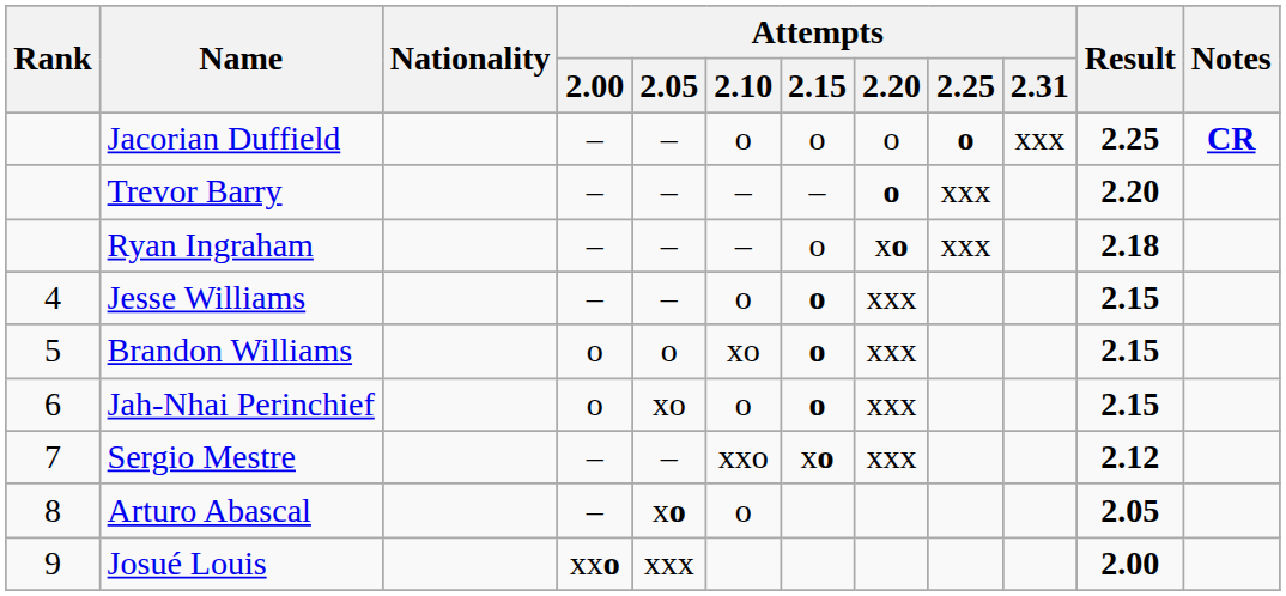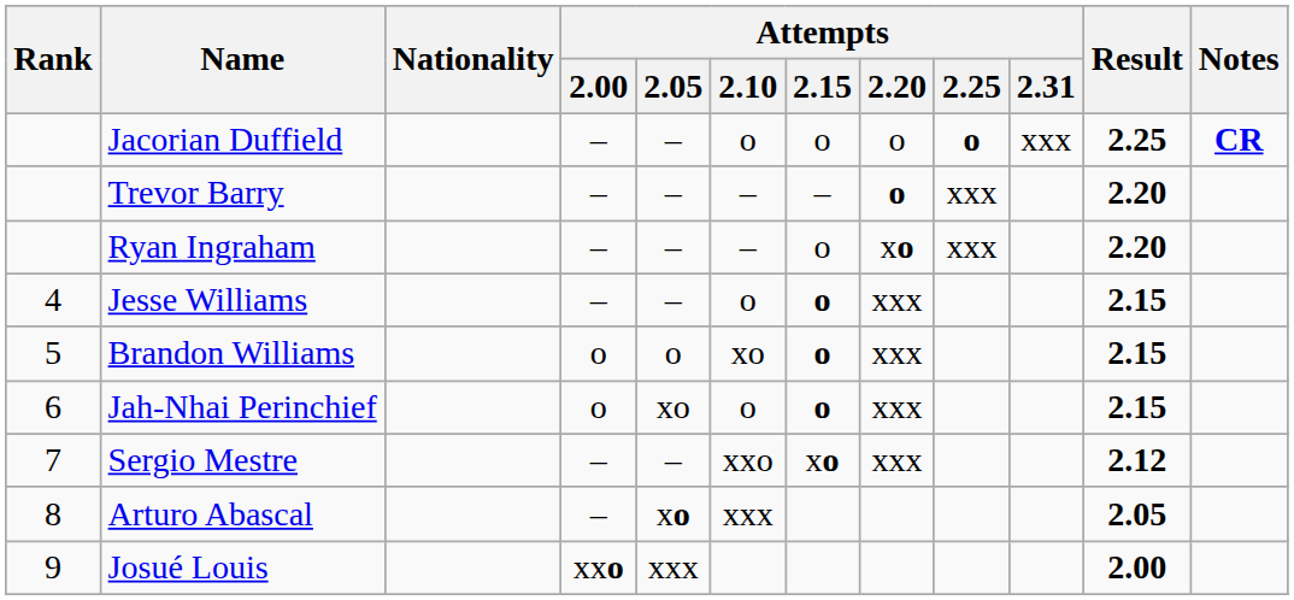Ryan Ingraham | Result: 2.18 -> 2.20
Arturo Abascal | Attempts / 2.10: o -> xxx
